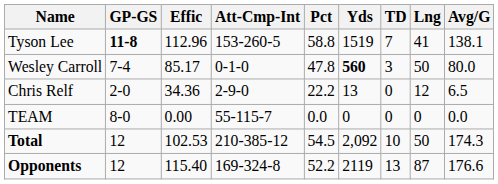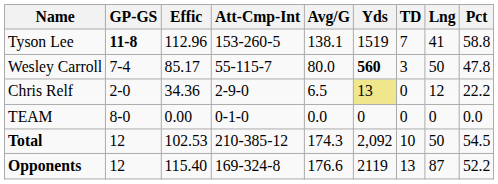columns swapped: Pct <-> Avg/G
Wesley Carroll | Att-Cmp-Int: 0-1-0 -> 55-115-7
Chris Relf | Yds: no background -> khaki background
TEAM | Att-Cmp-Int: 55-115-7 -> 0-1-0
